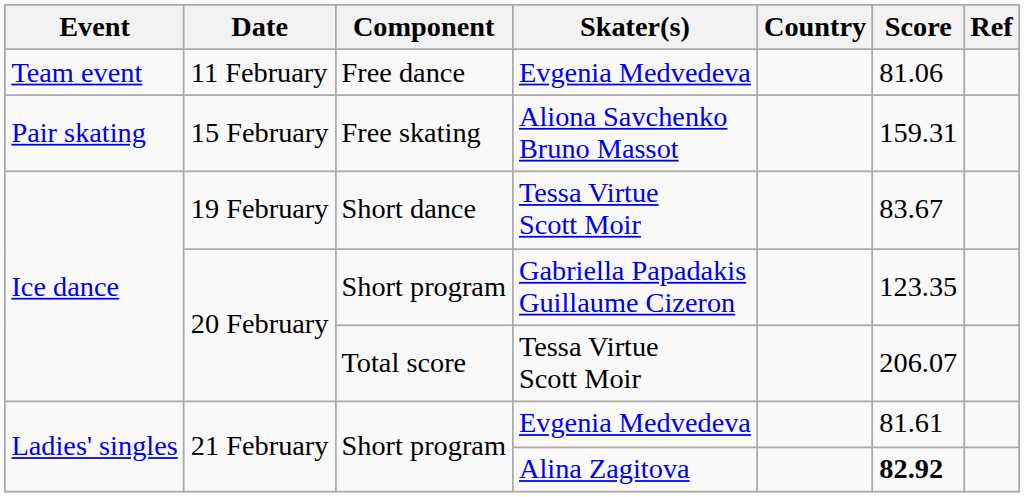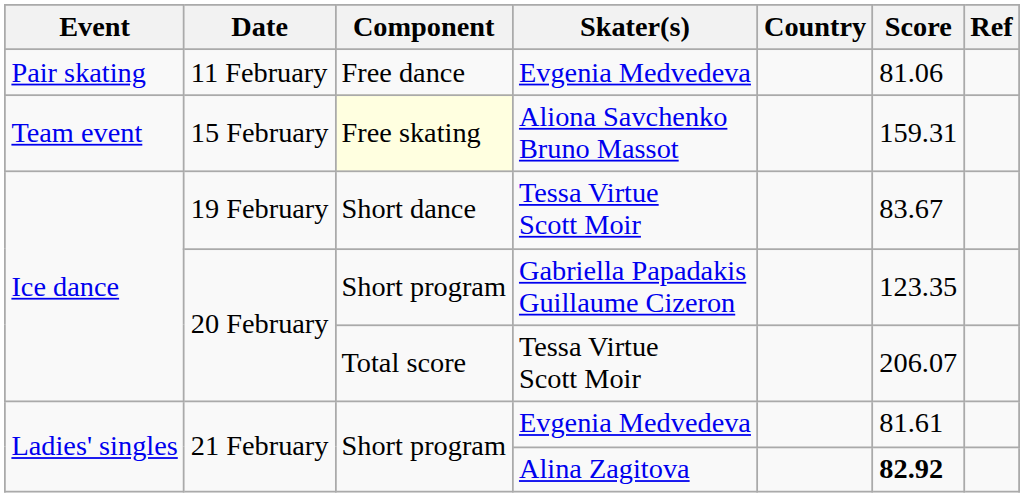11 February | Event: Team event -> Pair skating
15 February | Event: Pair skating -> Team event
15 February | Component: no background -> lightyellow background
